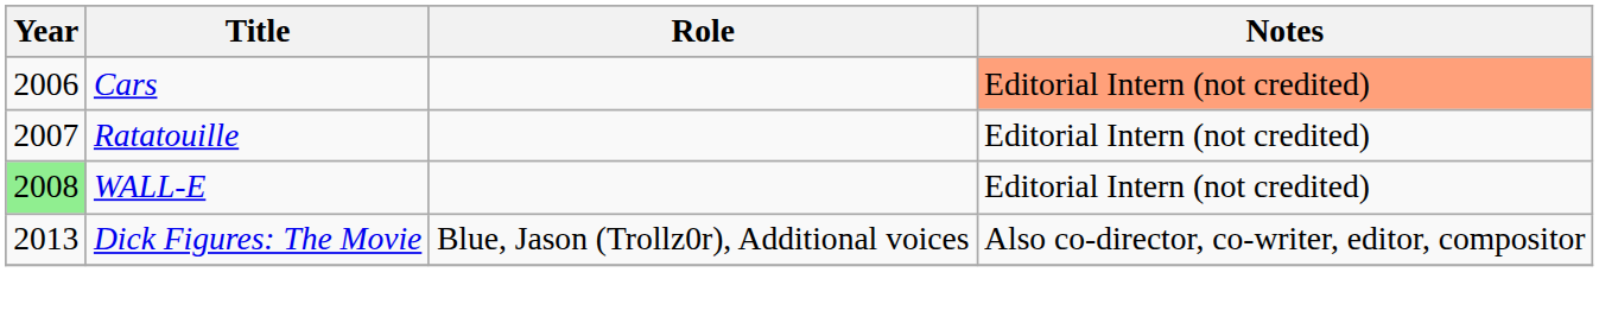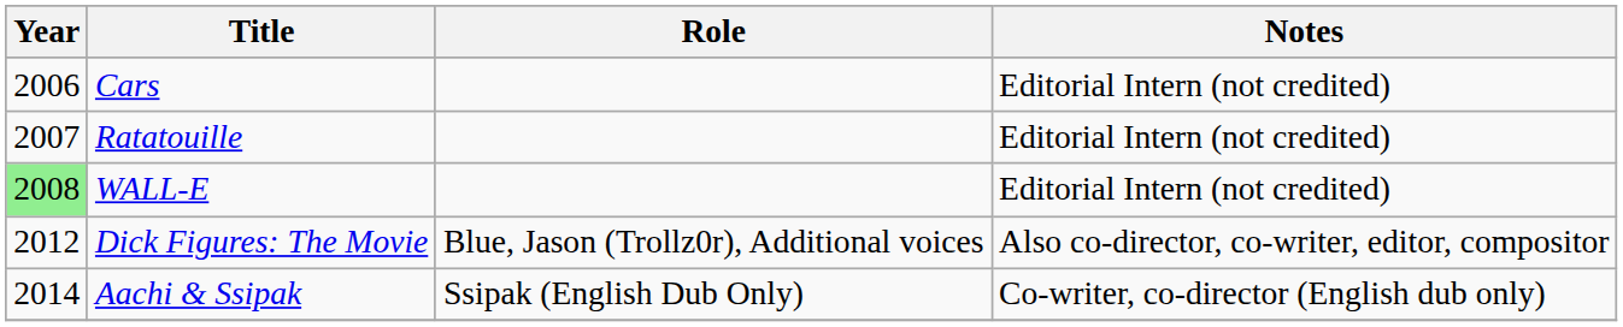Cars | Notes: lightsalmon background -> no background
Dick Figures: The Movie | Year: 2013 -> 2012
+ row: 2014 | Aachi & Ssipak | Ssipak (English Dub Only) | Co-writer, co-director (English dub only)
